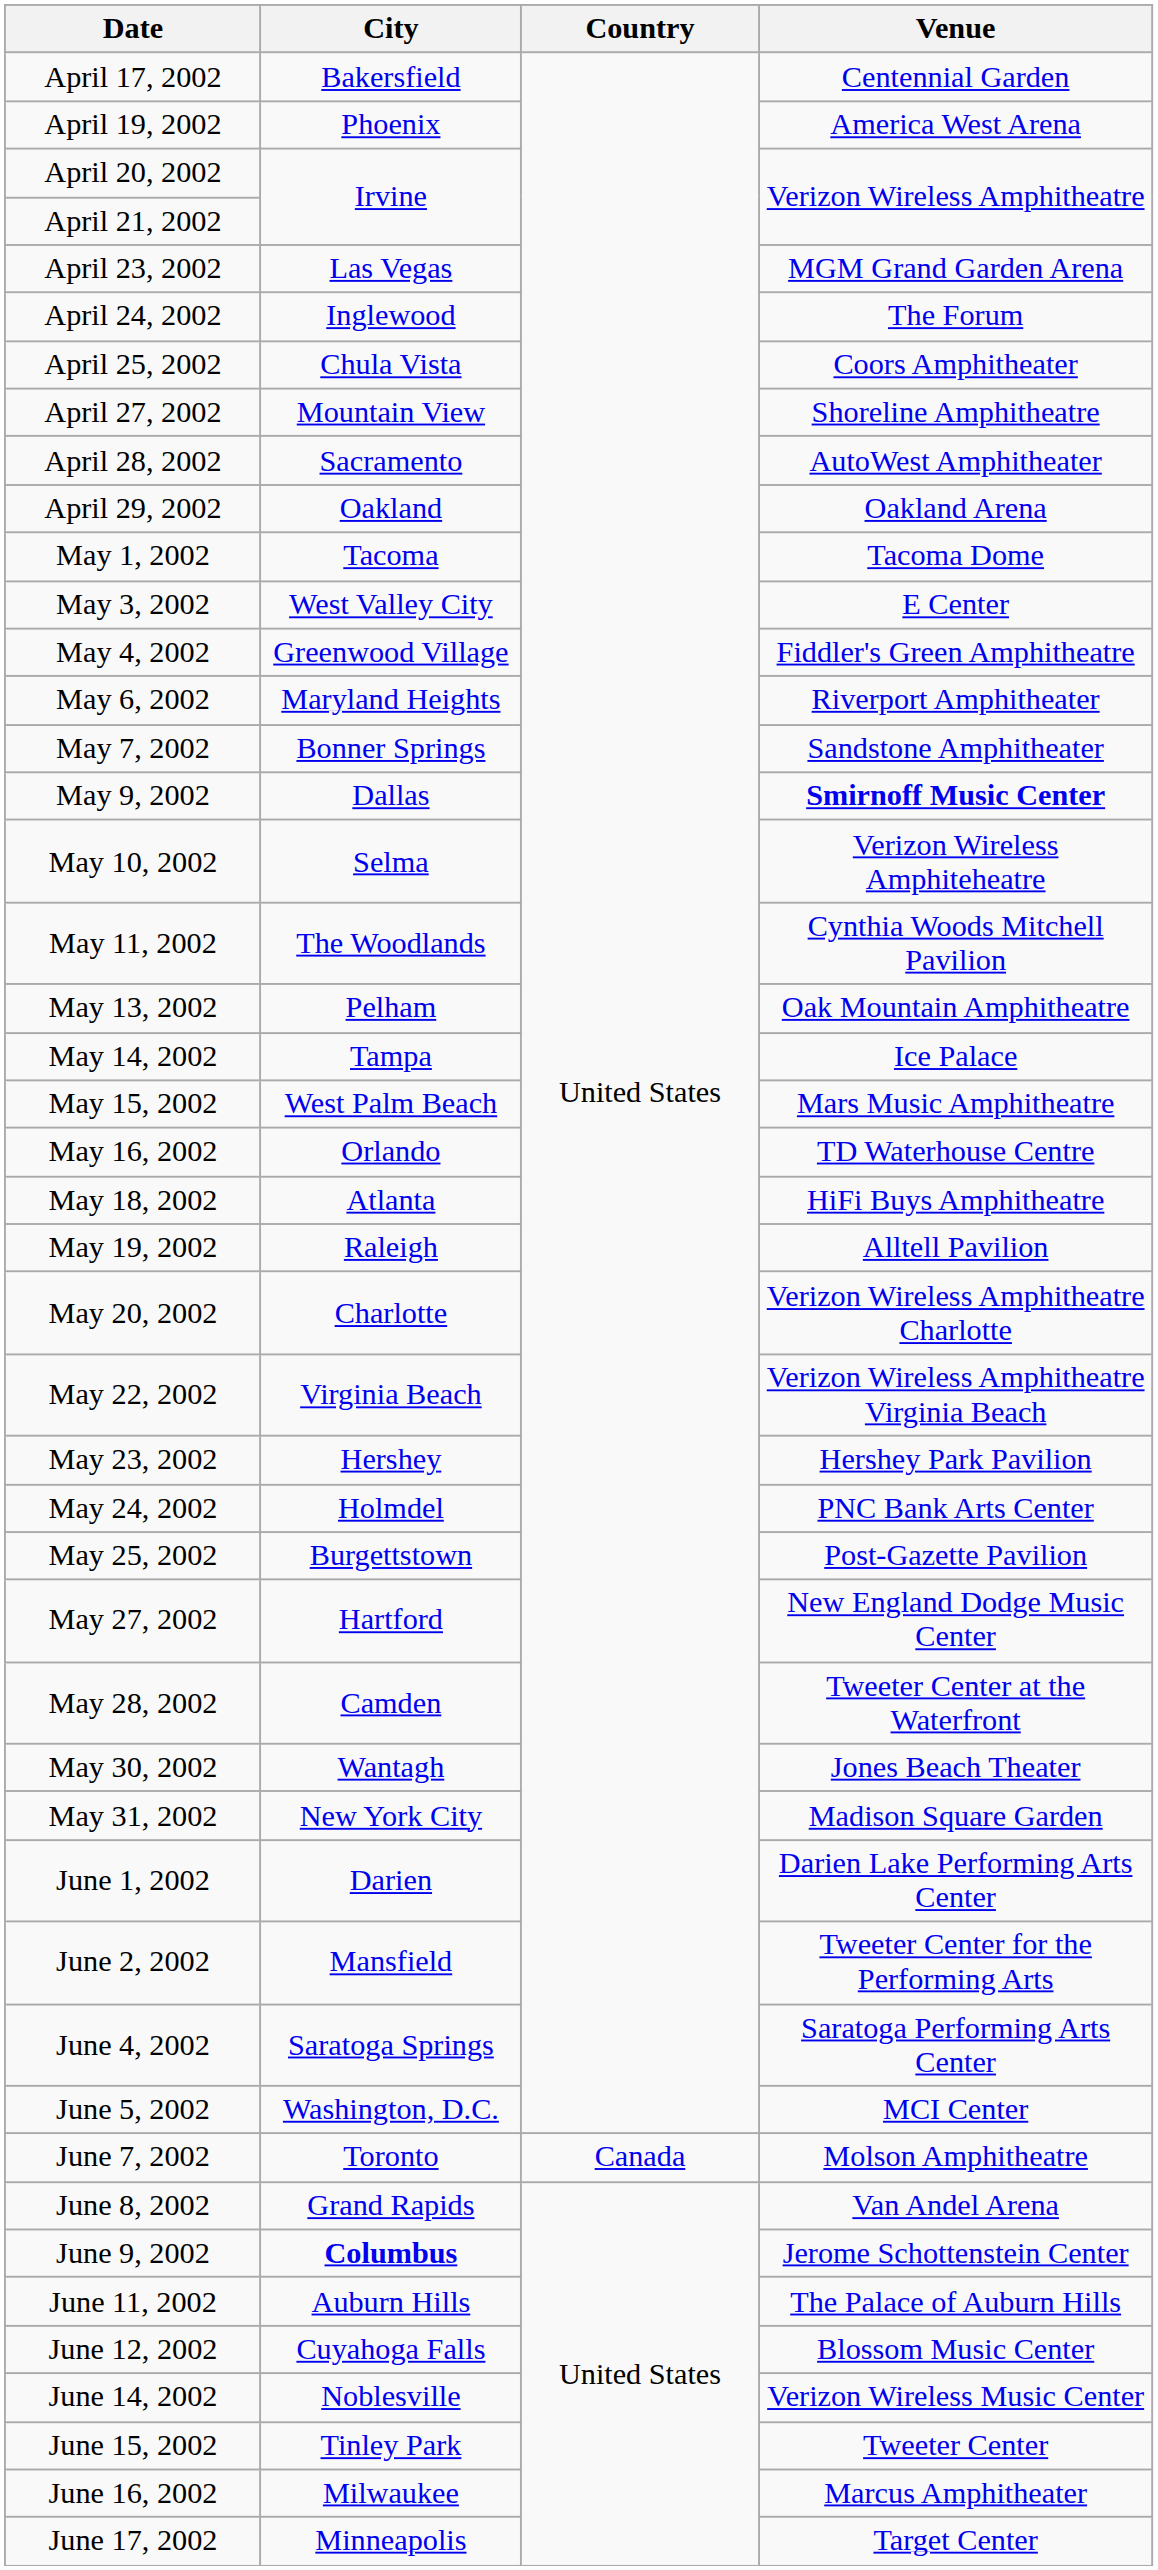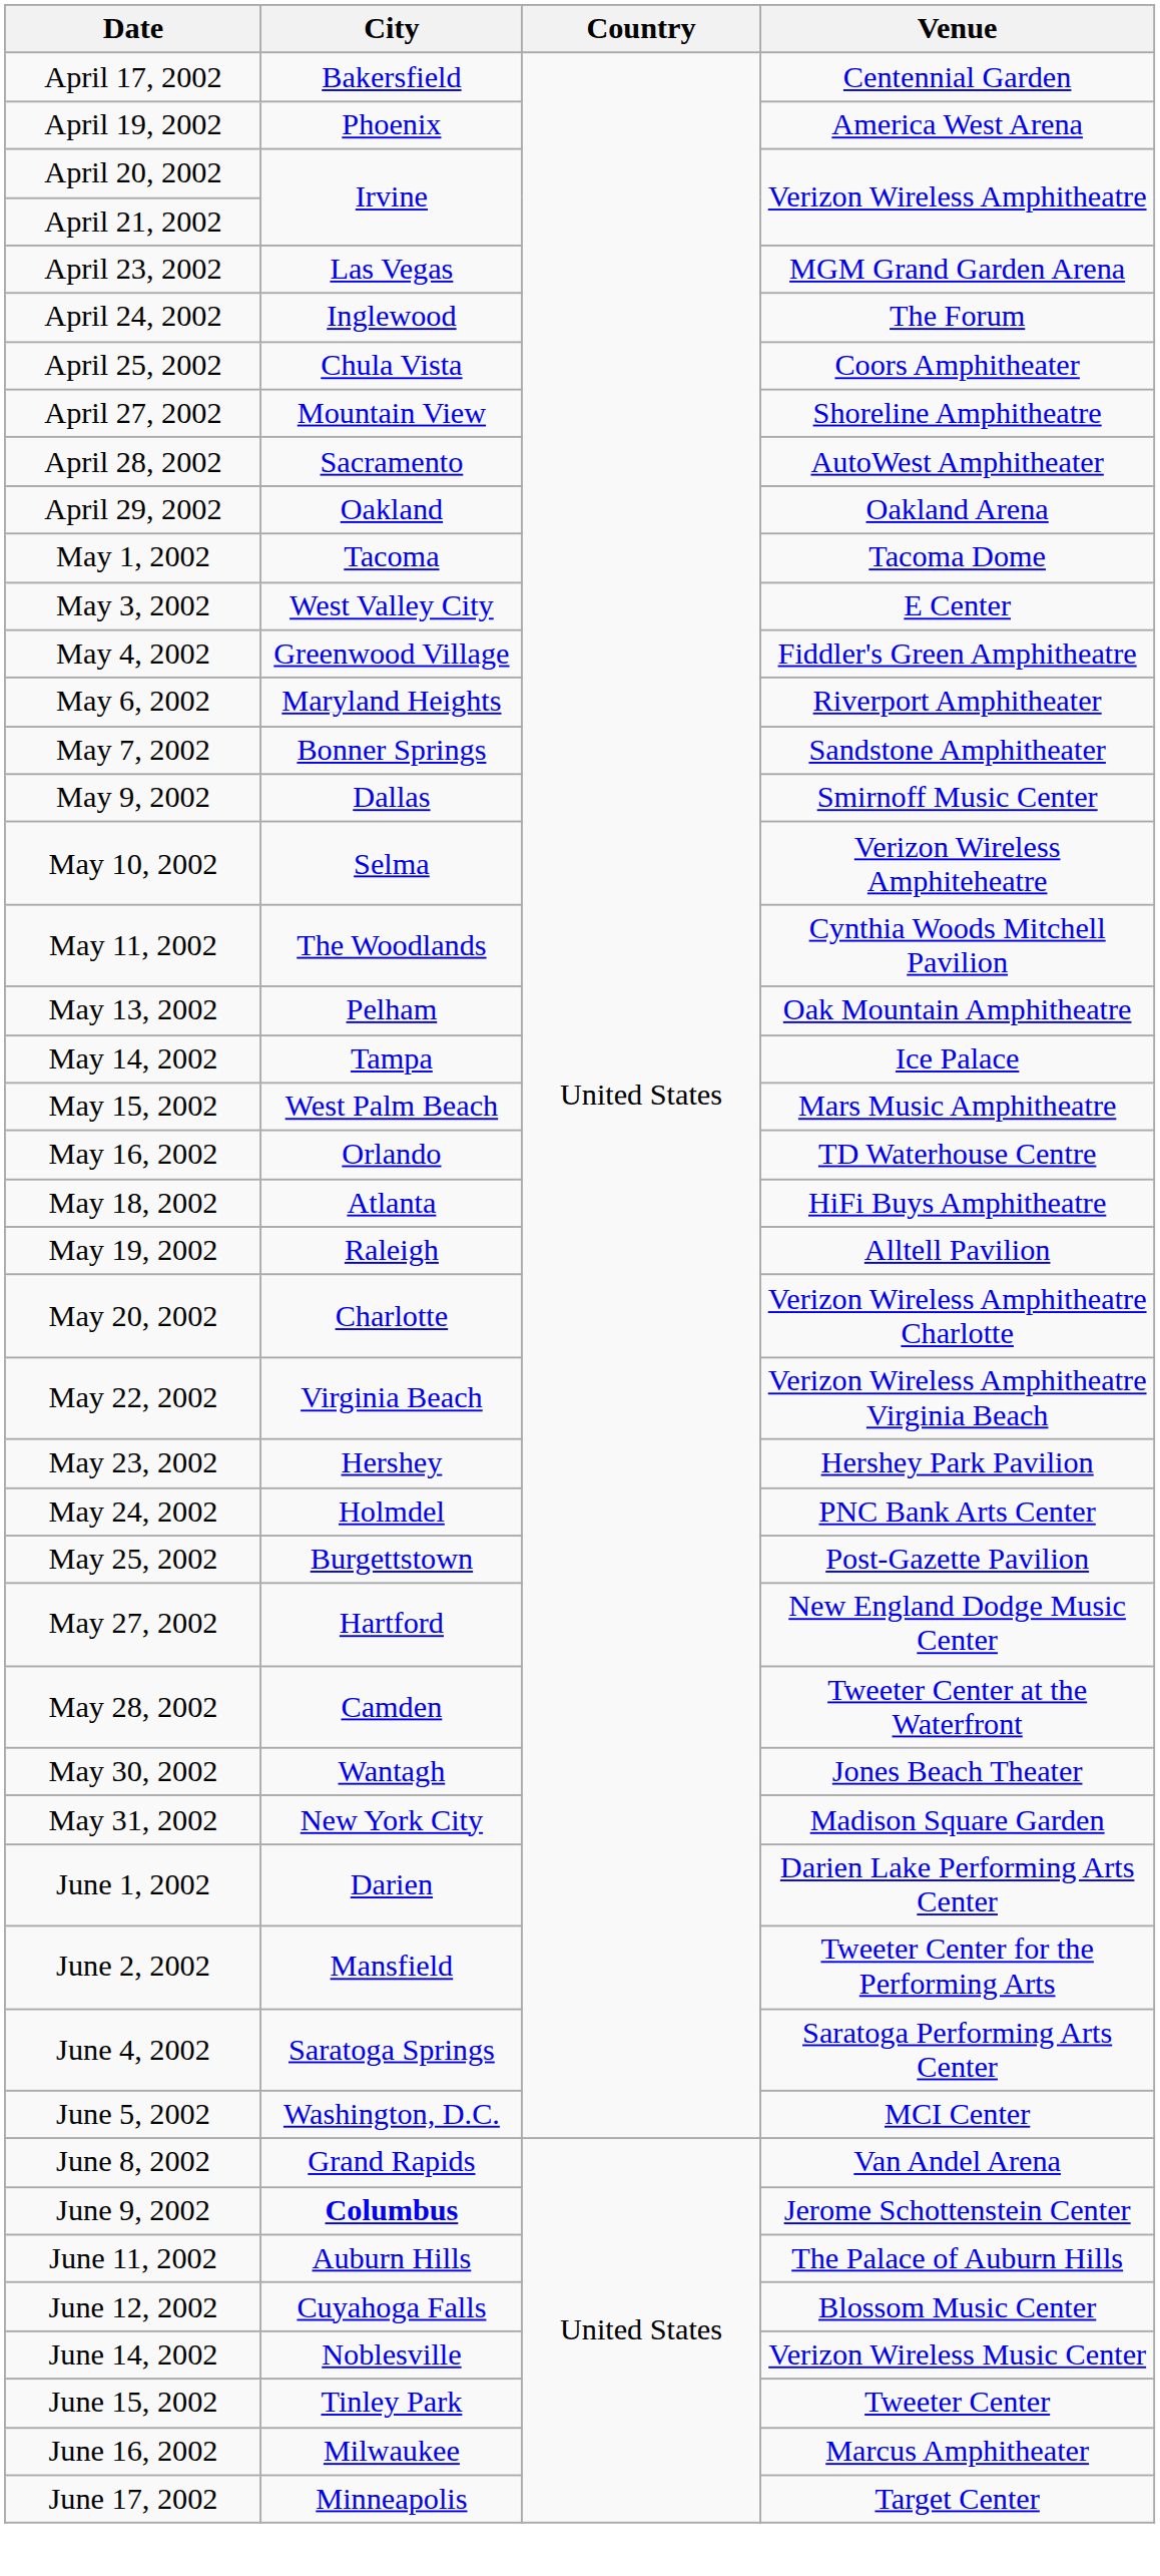May 9, 2002 | Venue: bold -> normal
- row: June 7, 2002 | Toronto | Canada | Molson Amphitheatre
